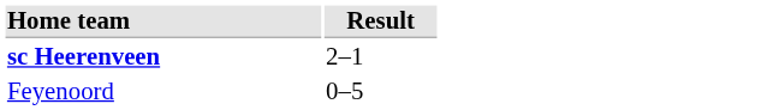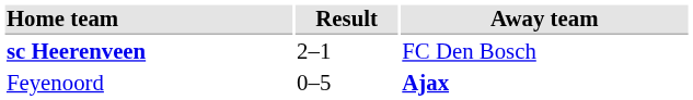+ column: Away team | FC Den Bosch | Ajax
